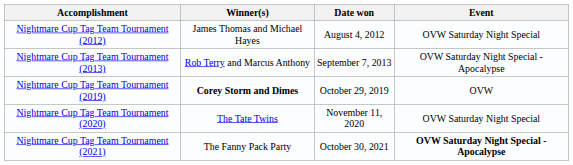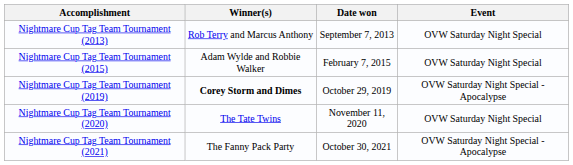- row: Nightmare Cup Tag Team Tournament (2012) | James Thomas and Michael Hayes | August 4, 2012 | OVW Saturday Night Special
Nightmare Cup Tag Team Tournament (2013) | Event: OVW Saturday Night Special - Apocalypse -> OVW Saturday Night Special
+ row: Nightmare Cup Tag Team Tournament (2015) | Adam Wylde and Robbie Walker | February 7, 2015 | OVW Saturday Night Special
Nightmare Cup Tag Team Tournament (2019) | Event: OVW -> OVW Saturday Night Special - Apocalypse
Nightmare Cup Tag Team Tournament (2021) | Event: bold -> normal
